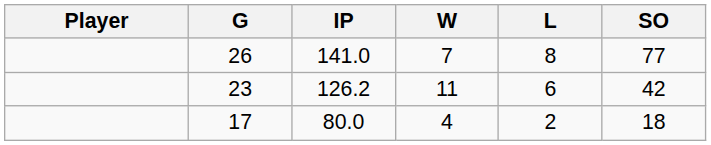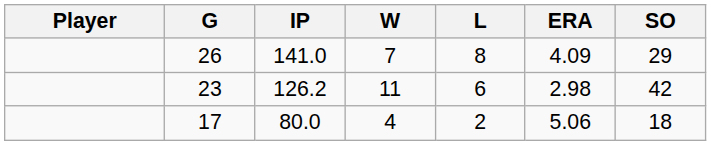+ column: ERA | 4.09 | 2.98 | 5.06
26 | SO: 77 -> 29
